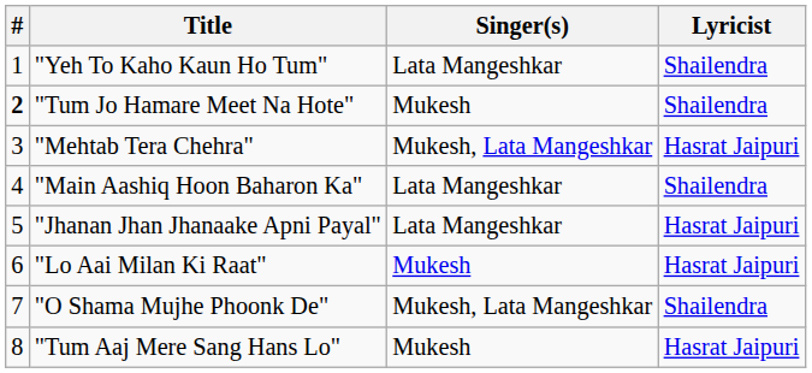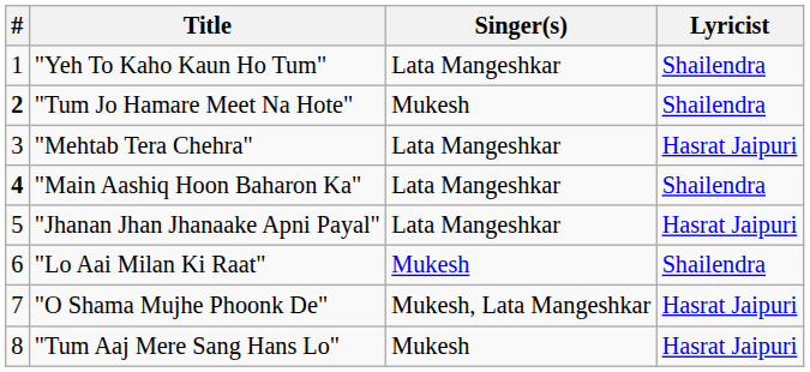"Mehtab Tera Chehra" | Singer(s): Mukesh, Lata Mangeshkar -> Lata Mangeshkar
"Main Aashiq Hoon Baharon Ka" | #: normal -> bold
"Lo Aai Milan Ki Raat" | Lyricist: Hasrat Jaipuri -> Shailendra
"O Shama Mujhe Phoonk De" | Lyricist: Shailendra -> Hasrat Jaipuri
